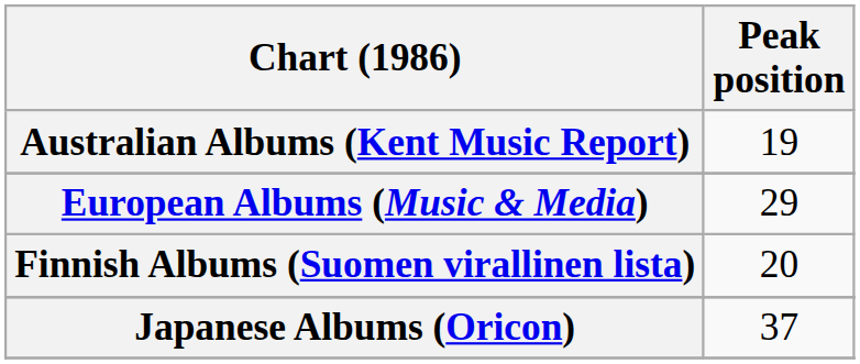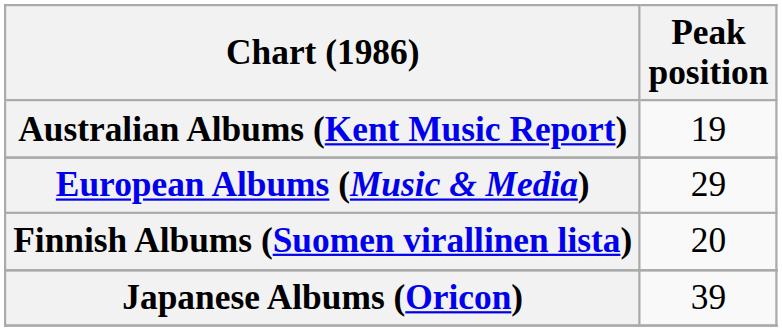Japanese Albums (Oricon) | Peak position: 37 -> 39
